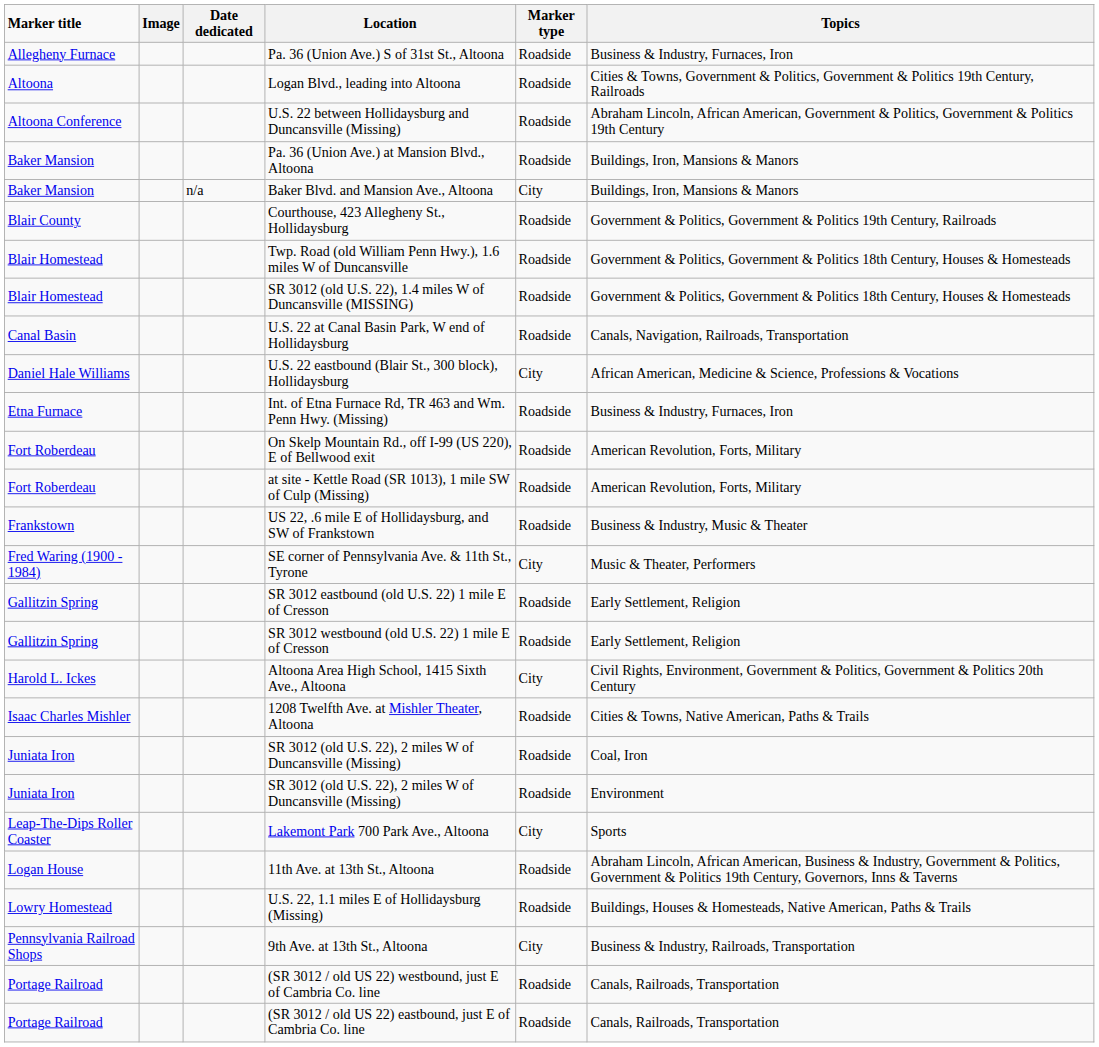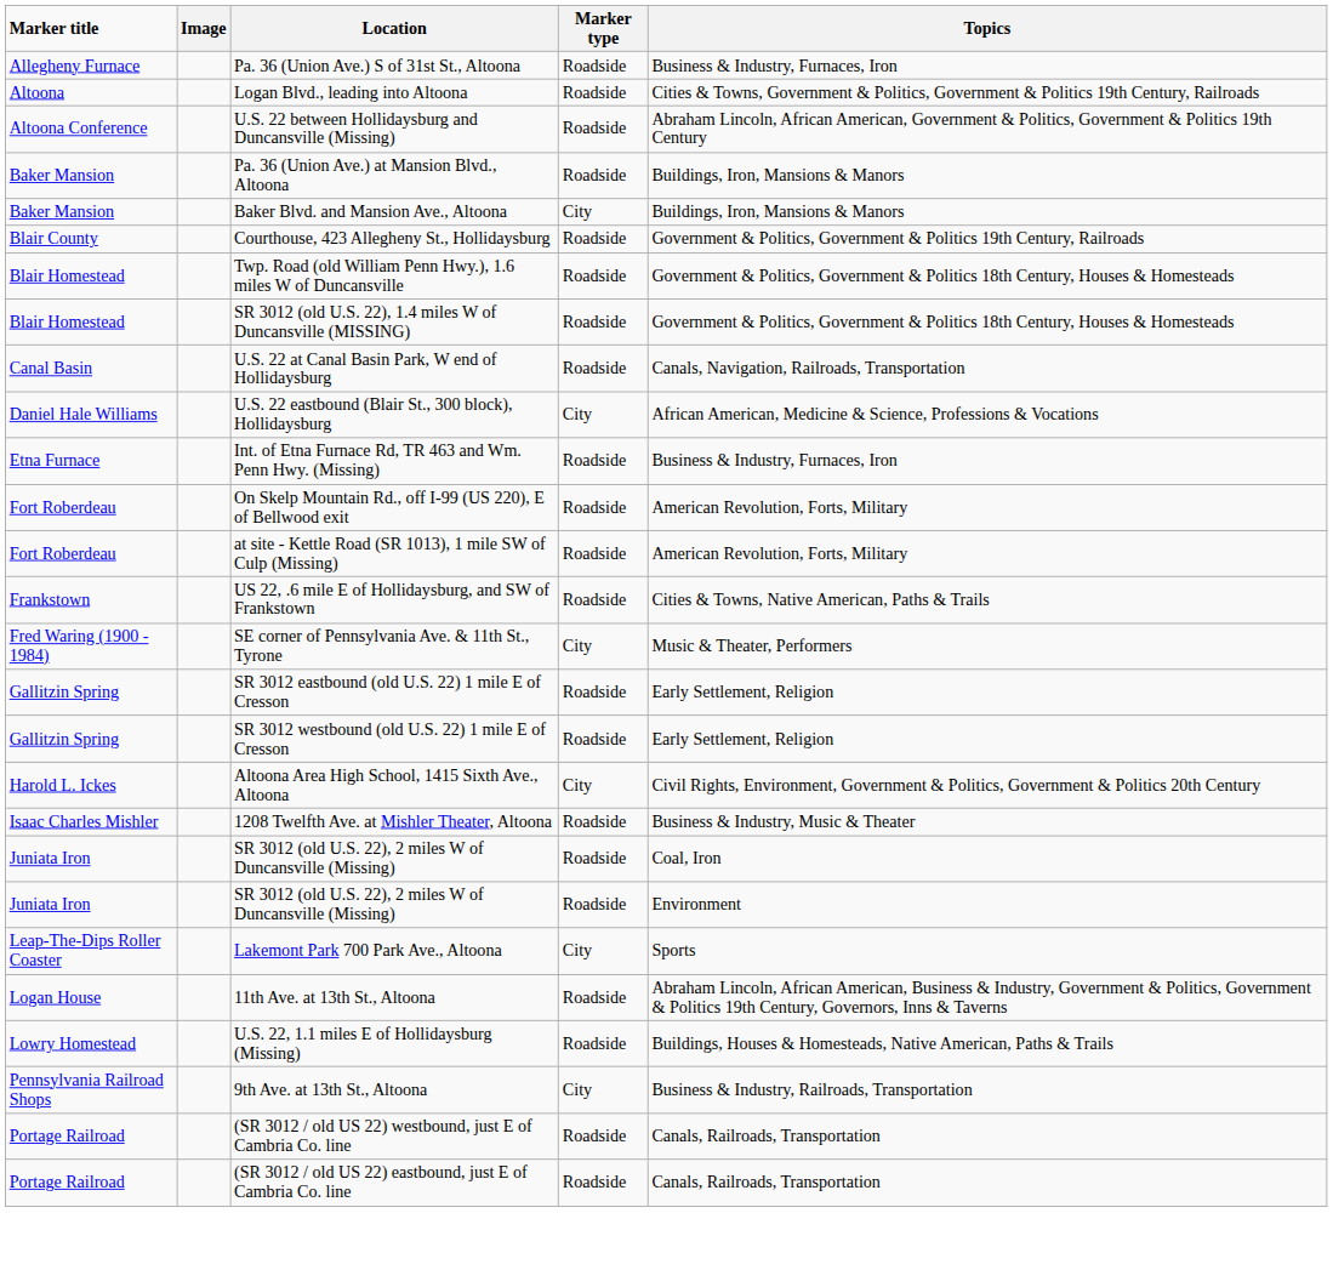- column: Date dedicated | n/a
US 22, .6 mile E of Hollidaysburg, and SW of Frankstown | Topics: Business & Industry, Music & Theater -> Cities & Towns, Native American, Paths & Trails
1208 Twelfth Ave. at Mishler Theater, Altoona | Topics: Cities & Towns, Native American, Paths & Trails -> Business & Industry, Music & Theater
